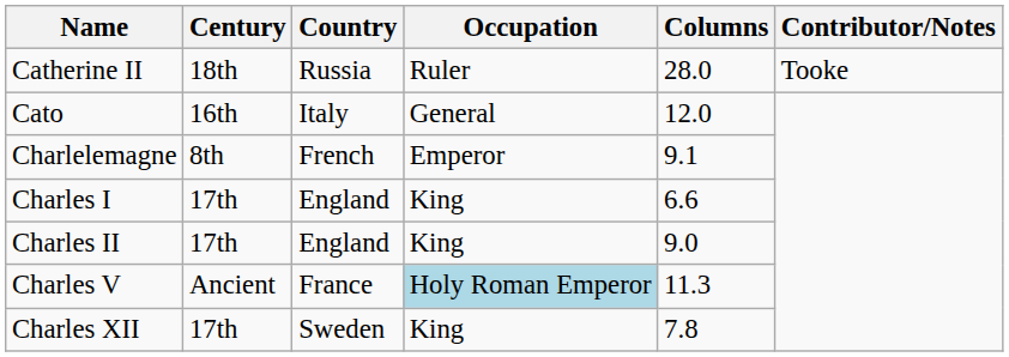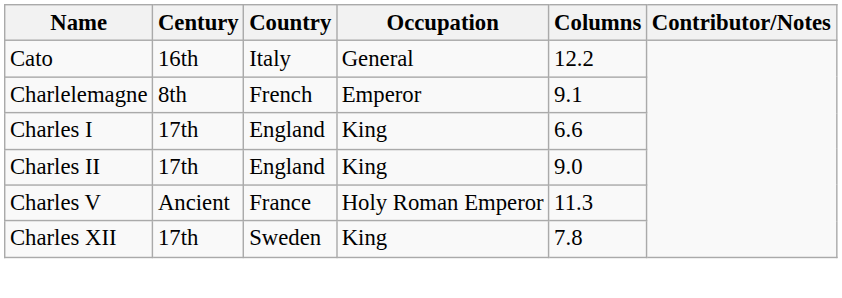- row: Catherine II | 18th | Russia | Ruler | 28.0 | Tooke
Cato | Columns: 12.0 -> 12.2
Charles V | Occupation: lightblue background -> no background
